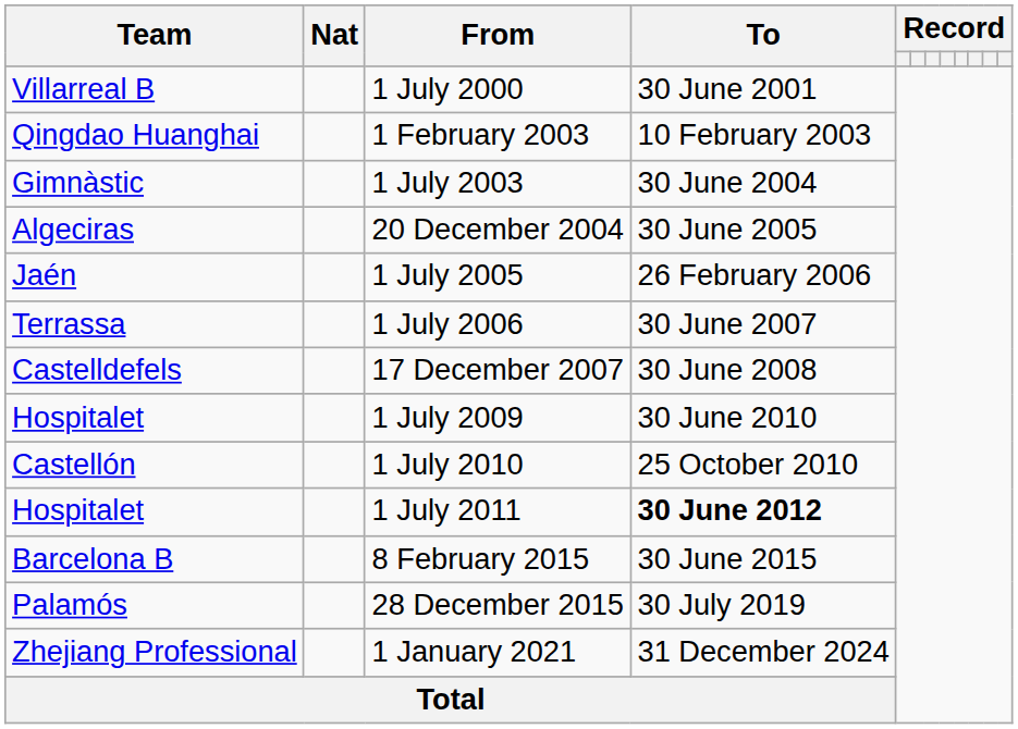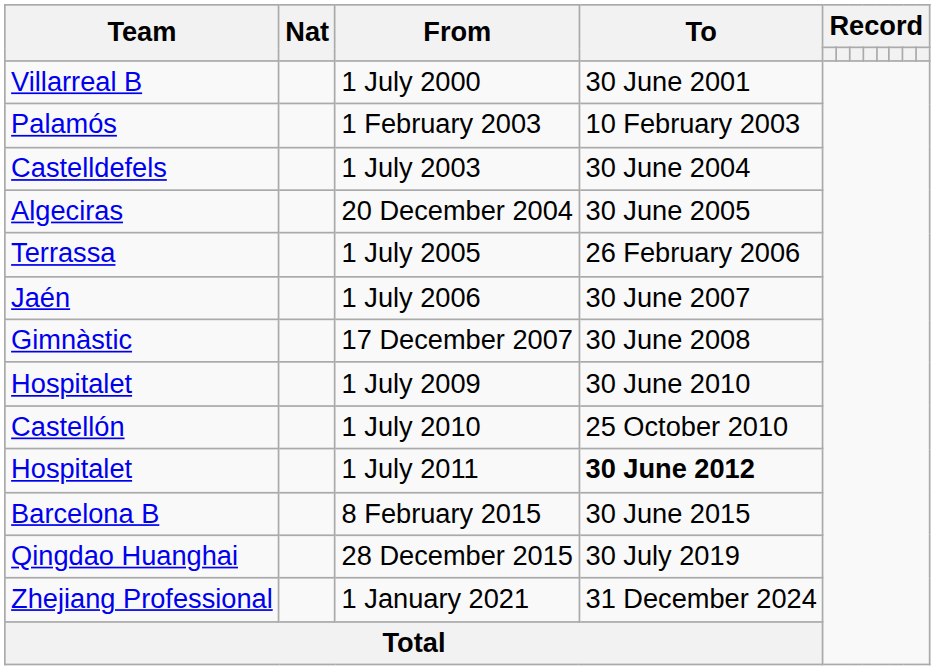1 February 2003 | Team: Qingdao Huanghai -> Palamós
1 July 2003 | Team: Gimnàstic -> Castelldefels
1 July 2005 | Team: Jaén -> Terrassa
1 July 2006 | Team: Terrassa -> Jaén
17 December 2007 | Team: Castelldefels -> Gimnàstic
28 December 2015 | Team: Palamós -> Qingdao Huanghai
